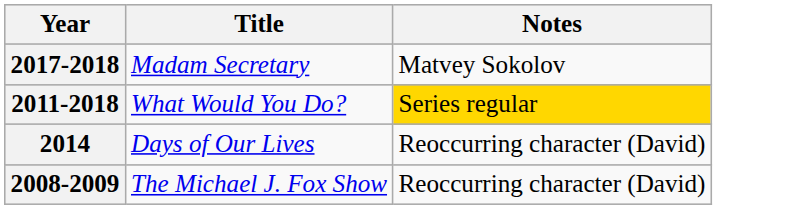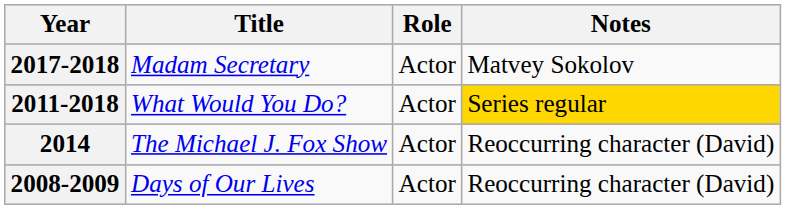+ column: Role | Actor | Actor | Actor | Actor
2014 | Title: Days of Our Lives -> The Michael J. Fox Show
2008-2009 | Title: The Michael J. Fox Show -> Days of Our Lives
